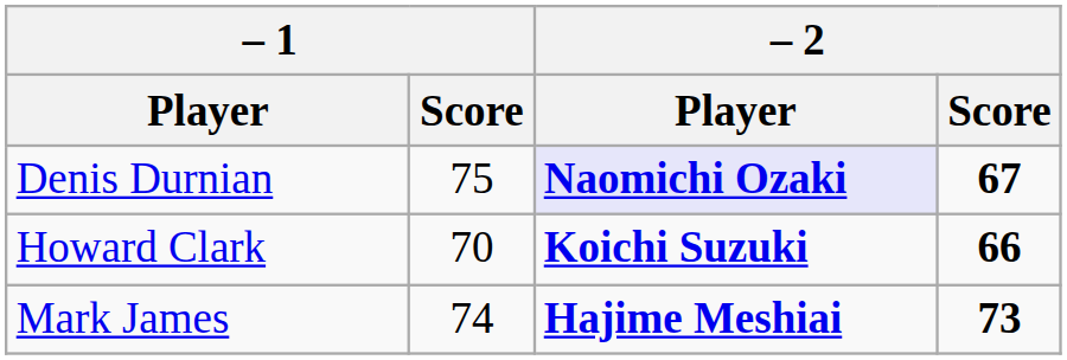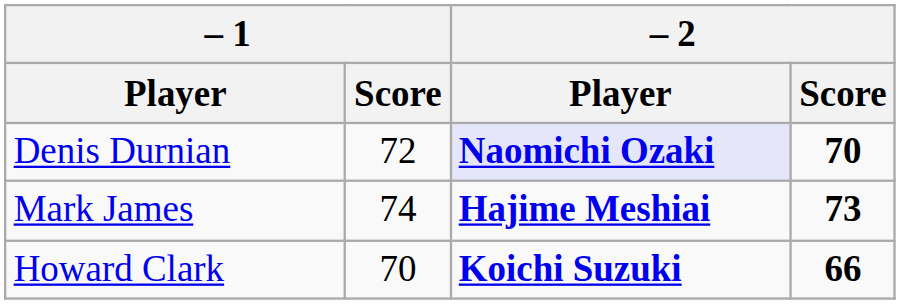Denis Durnian | – 1 / Score: 75 -> 72
Denis Durnian | – 2 / Score: 67 -> 70
rows swapped: Howard Clark <-> Mark James
